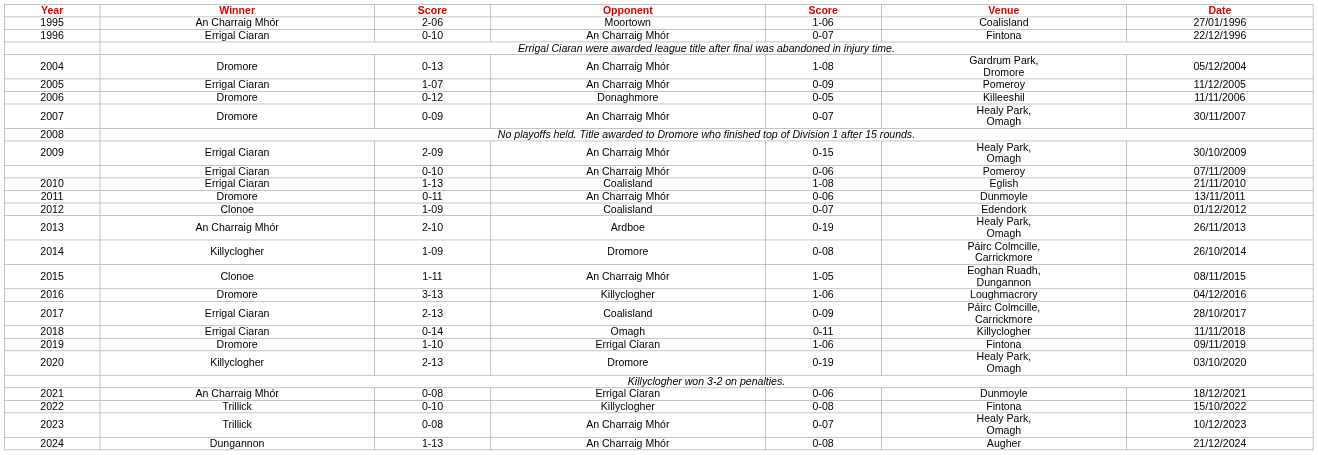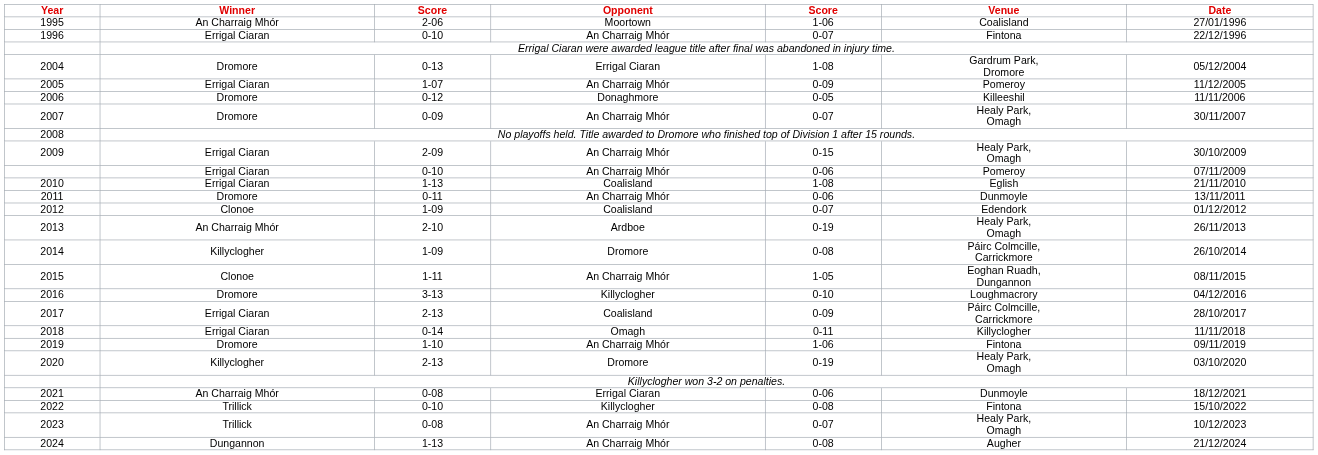2004 | Opponent: An Charraig Mhór -> Errigal Ciaran
2016 | column 5: 1-06 -> 0-10
2019 | Opponent: Errigal Ciaran -> An Charraig Mhór
